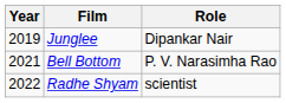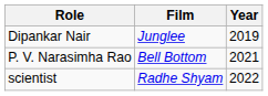columns swapped: Year <-> Role
